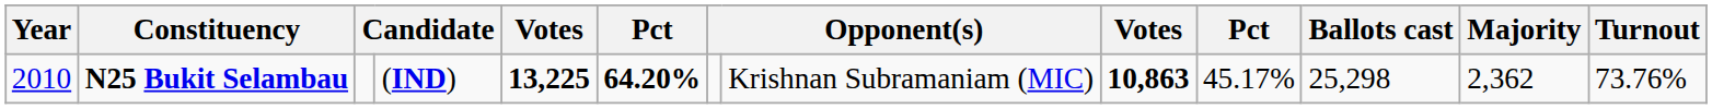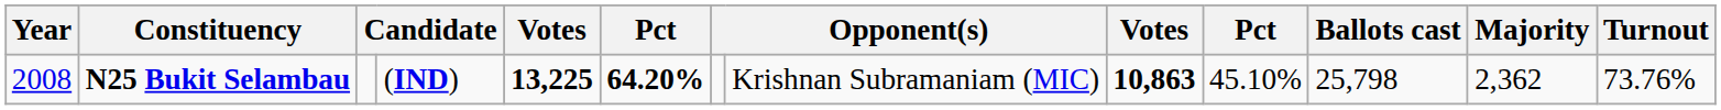N25 Bukit Selambau | Year: 2010 -> 2008
N25 Bukit Selambau | column 10: 45.17% -> 45.10%
N25 Bukit Selambau | Ballots cast: 25,298 -> 25,798
